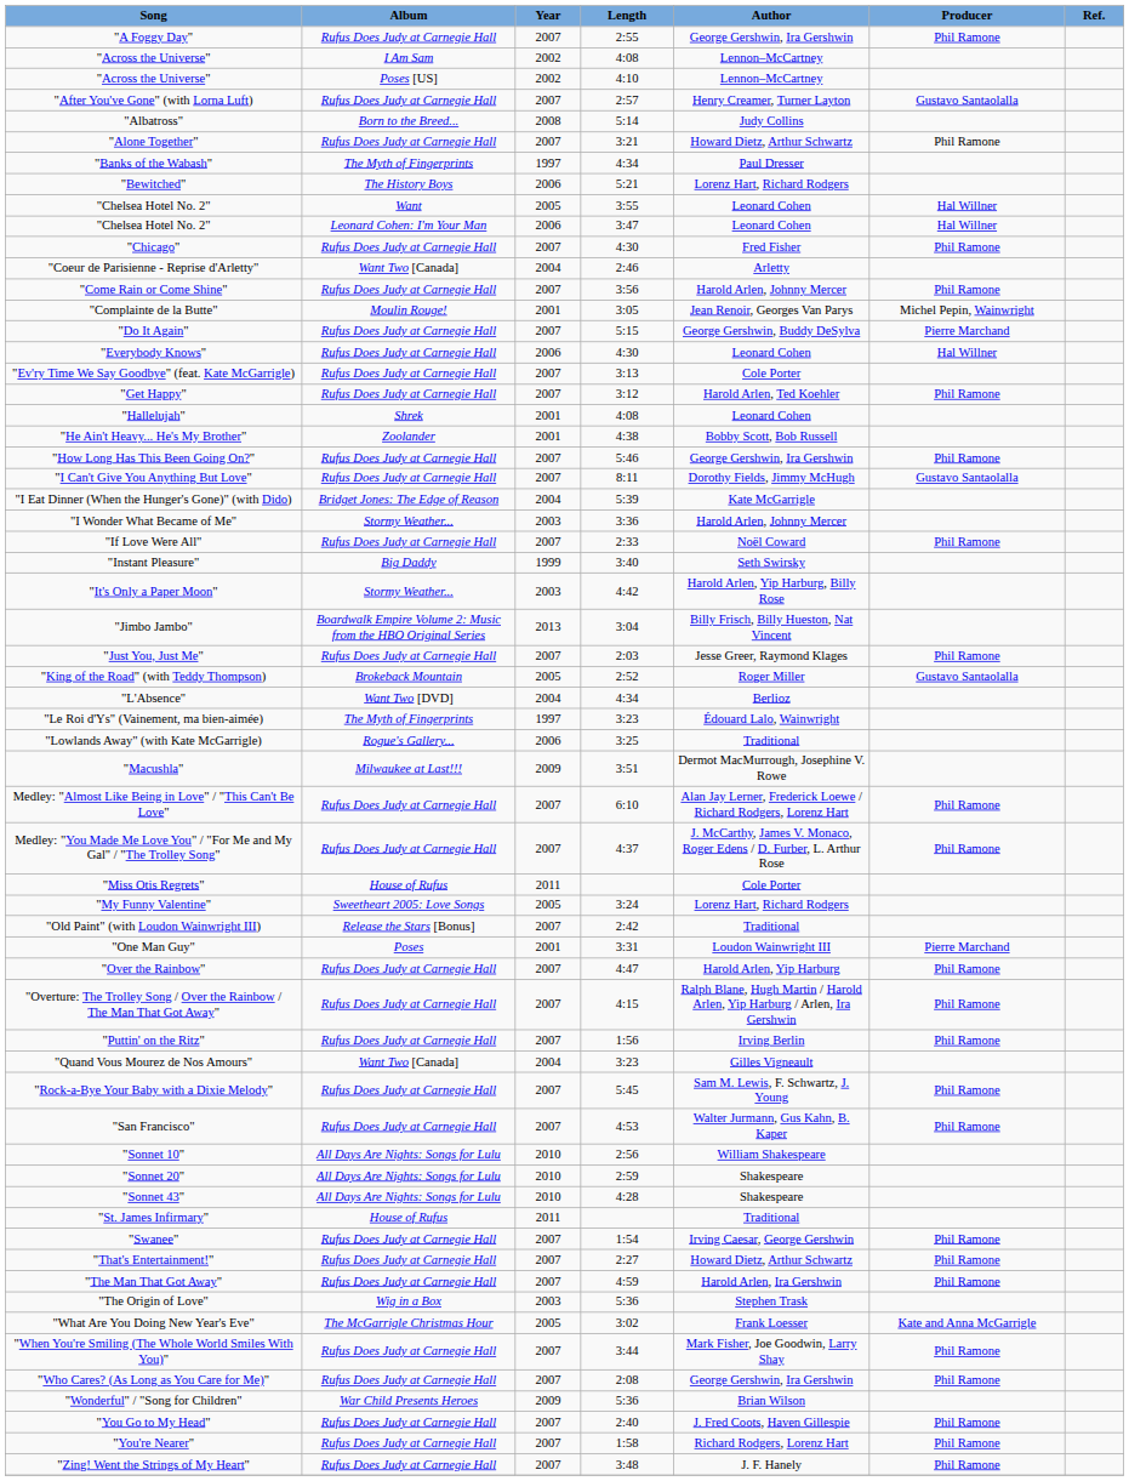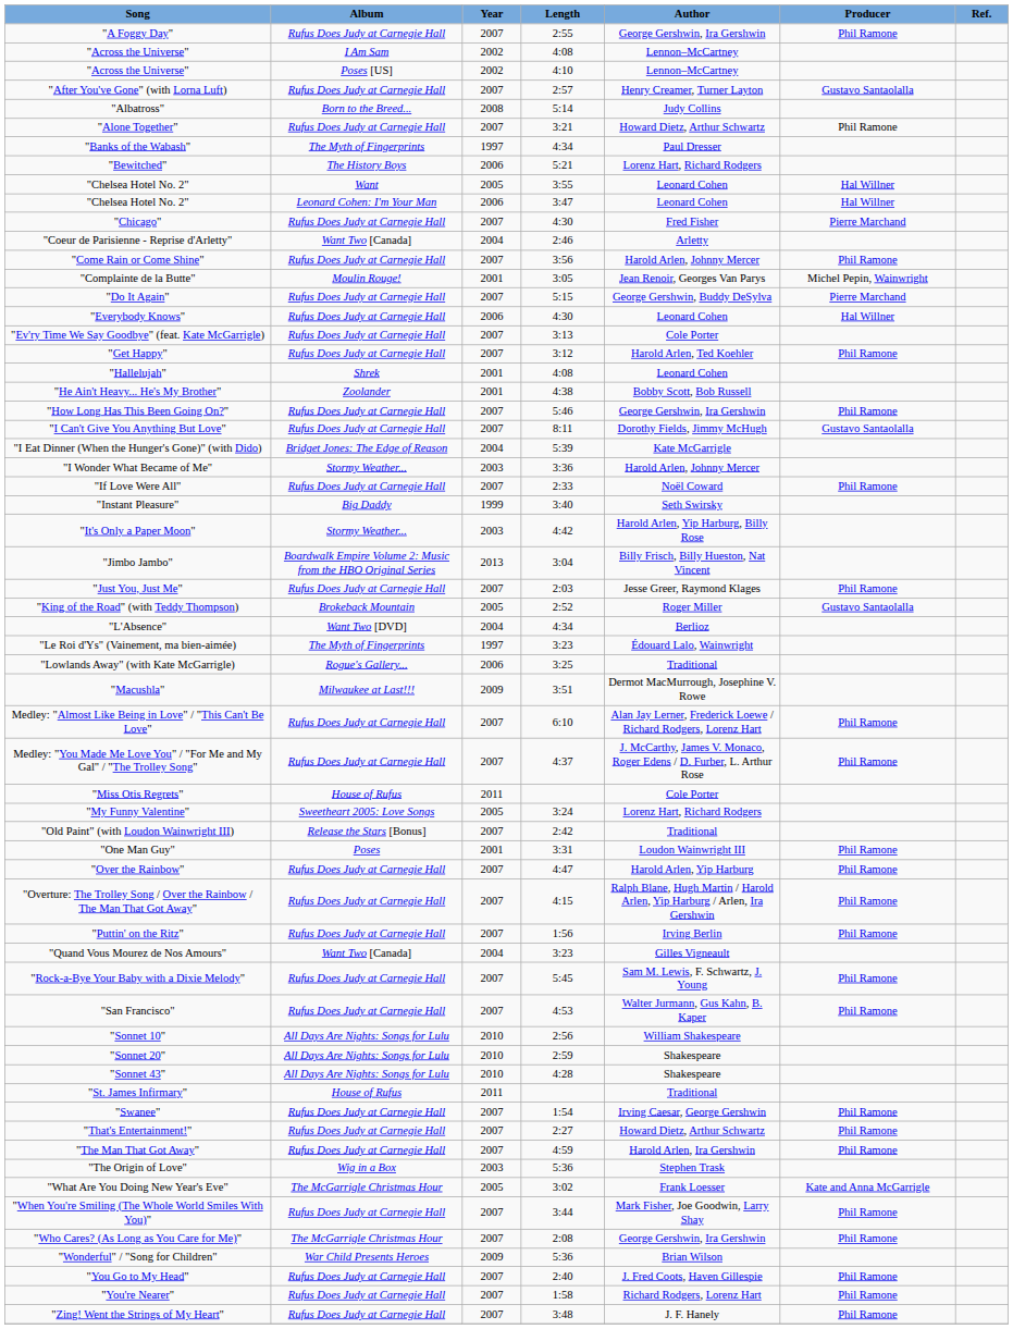"Chicago" | Producer: Phil Ramone -> Pierre Marchand
"One Man Guy" | Producer: Pierre Marchand -> Phil Ramone
"Who Cares? (As Long as You Care for Me)" | Album: Rufus Does Judy at Carnegie Hall -> The McGarrigle Christmas Hour
